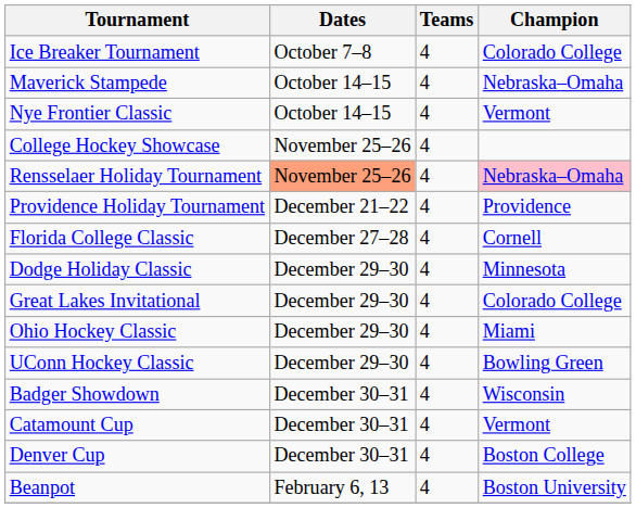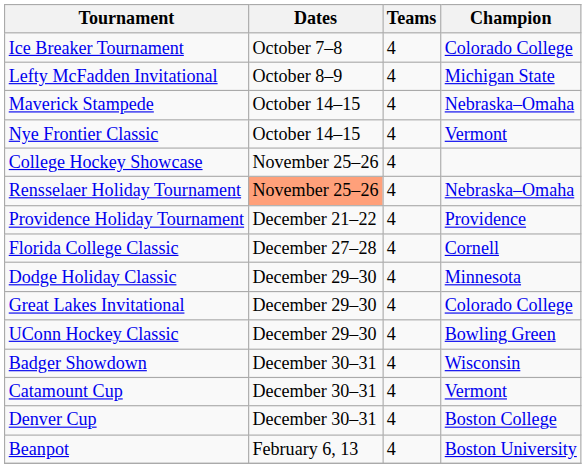+ row: Lefty McFadden Invitational | October 8–9 | 4 | Michigan State
Rensselaer Holiday Tournament | Champion: pink background -> no background
- row: Ohio Hockey Classic | December 29–30 | 4 | Miami
